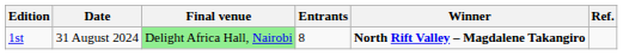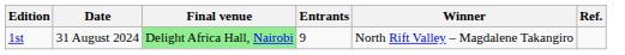1st | Entrants: 8 -> 9
1st | Winner: bold -> normal
